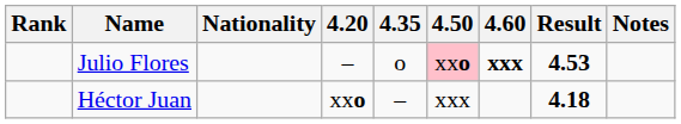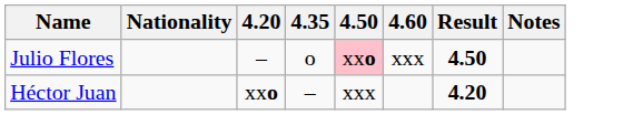- column: Rank
Julio Flores | 4.60: bold -> normal
Julio Flores | Result: 4.53 -> 4.50
Héctor Juan | Result: 4.18 -> 4.20
